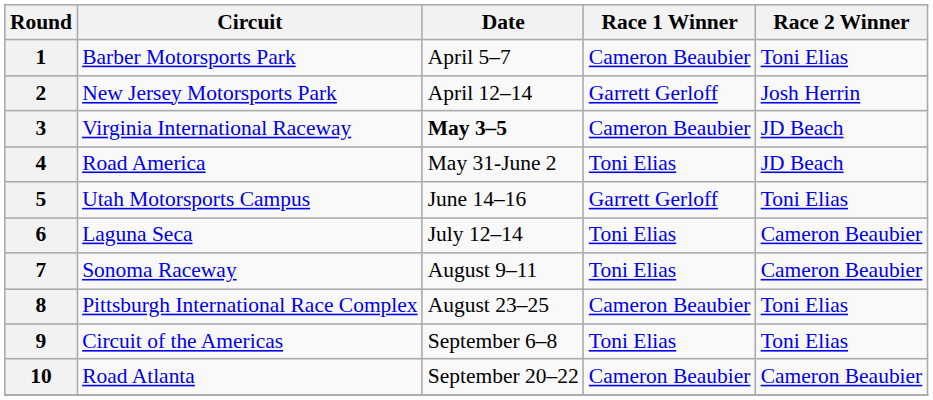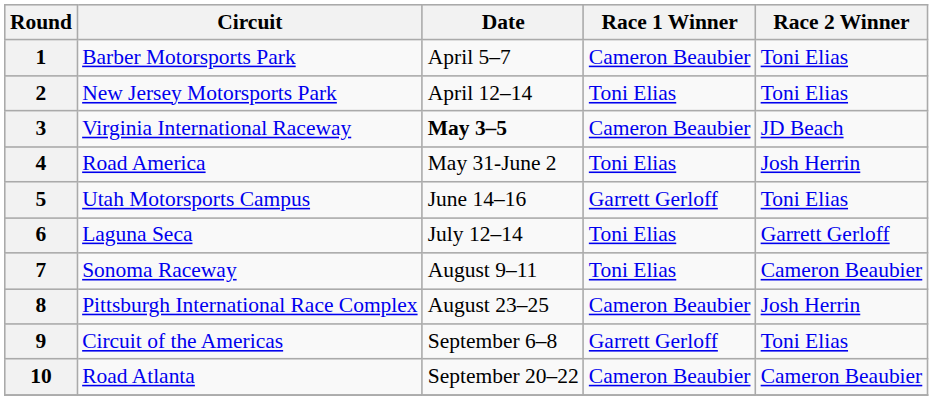2 | Race 1 Winner: Garrett Gerloff -> Toni Elias
2 | Race 2 Winner: Josh Herrin -> Toni Elias
4 | Race 2 Winner: JD Beach -> Josh Herrin
6 | Race 2 Winner: Cameron Beaubier -> Garrett Gerloff
8 | Race 2 Winner: Toni Elias -> Josh Herrin
9 | Race 1 Winner: Toni Elias -> Garrett Gerloff
